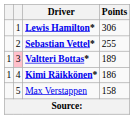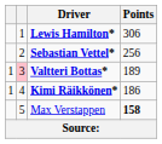Sebastian Vettel* | Points: 255 -> 256
Max Verstappen | Points: normal -> bold
